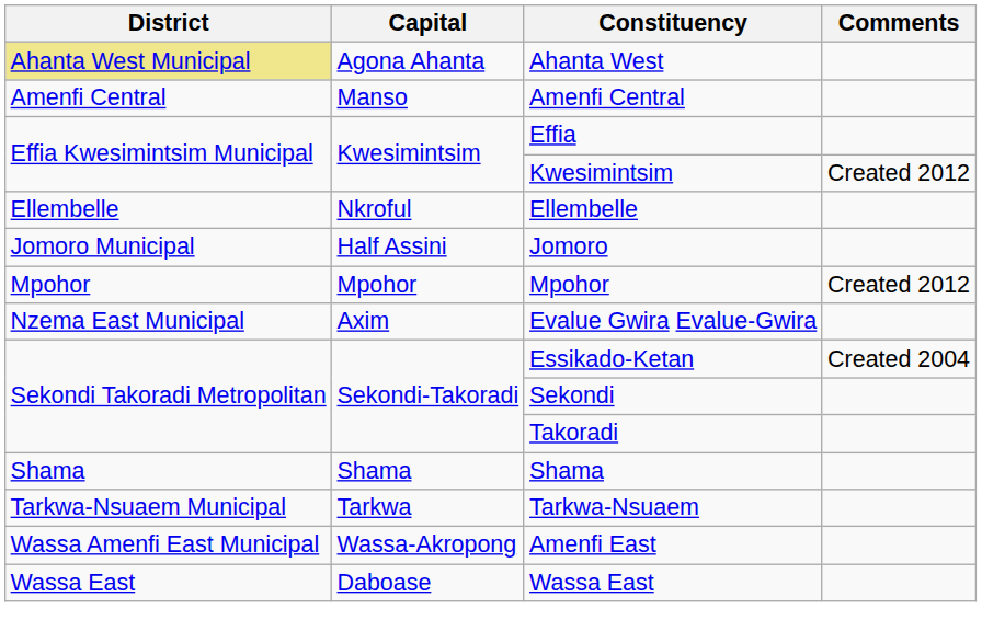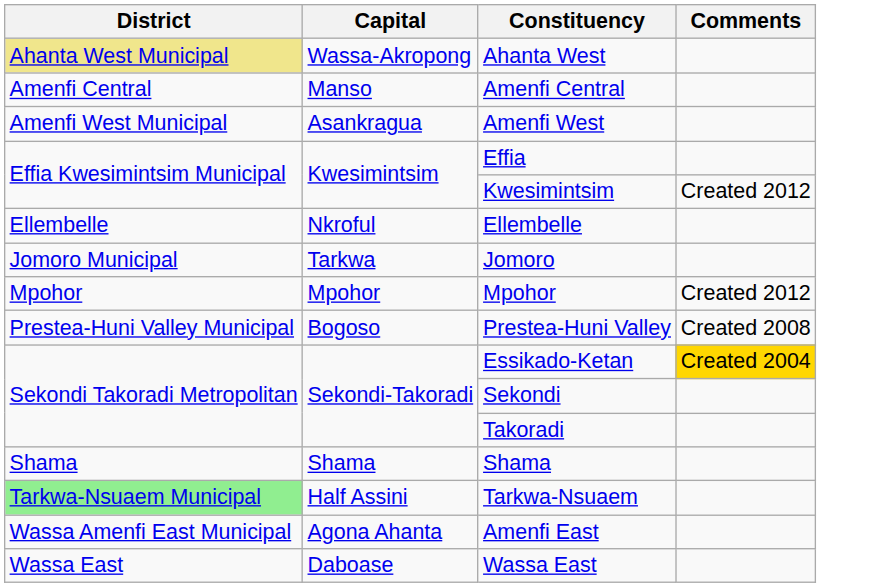Ahanta West | Capital: Agona Ahanta -> Wassa-Akropong
+ row: Amenfi West Municipal | Asankragua | Amenfi West
Jomoro | Capital: Half Assini -> Tarkwa
- row: Nzema East Municipal | Axim | Evalue Gwira Evalue-Gwira
+ row: Prestea-Huni Valley Municipal | Bogoso | Prestea-Huni Valley | Created 2008
Essikado-Ketan | Comments: no background -> gold background
Tarkwa-Nsuaem | District: no background -> lightgreen background
Tarkwa-Nsuaem | Capital: Tarkwa -> Half Assini
Amenfi East | Capital: Wassa-Akropong -> Agona Ahanta
